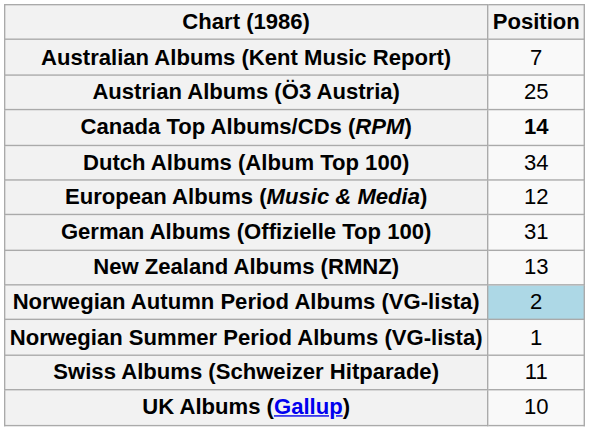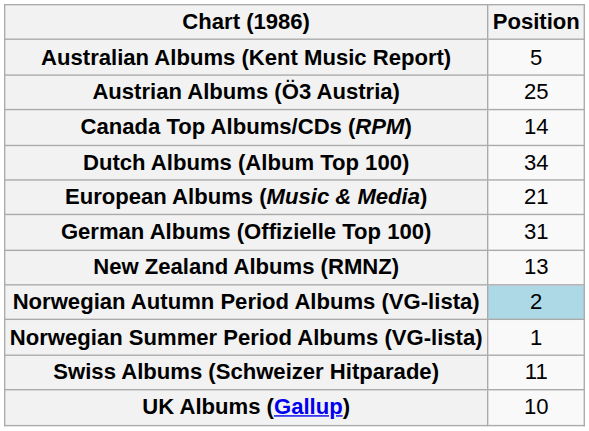Australian Albums (Kent Music Report) | Position: 7 -> 5
Canada Top Albums/CDs (RPM) | Position: bold -> normal
European Albums (Music & Media) | Position: 12 -> 21
